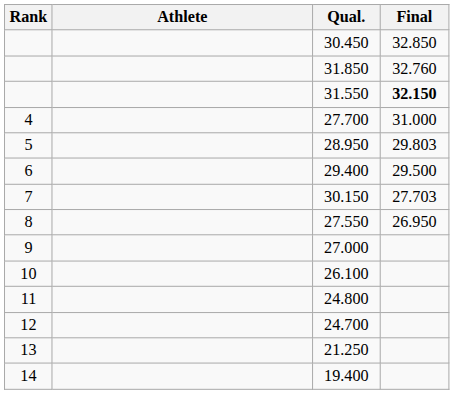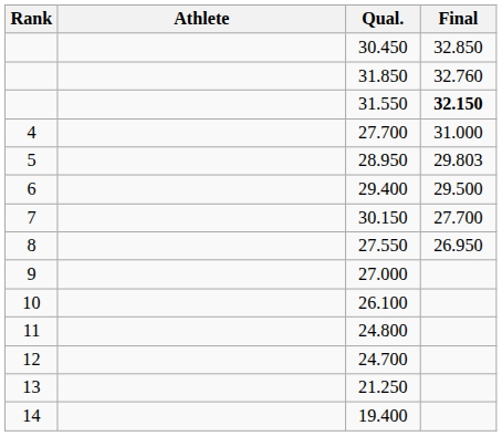30.150 | Final: 27.703 -> 27.700
